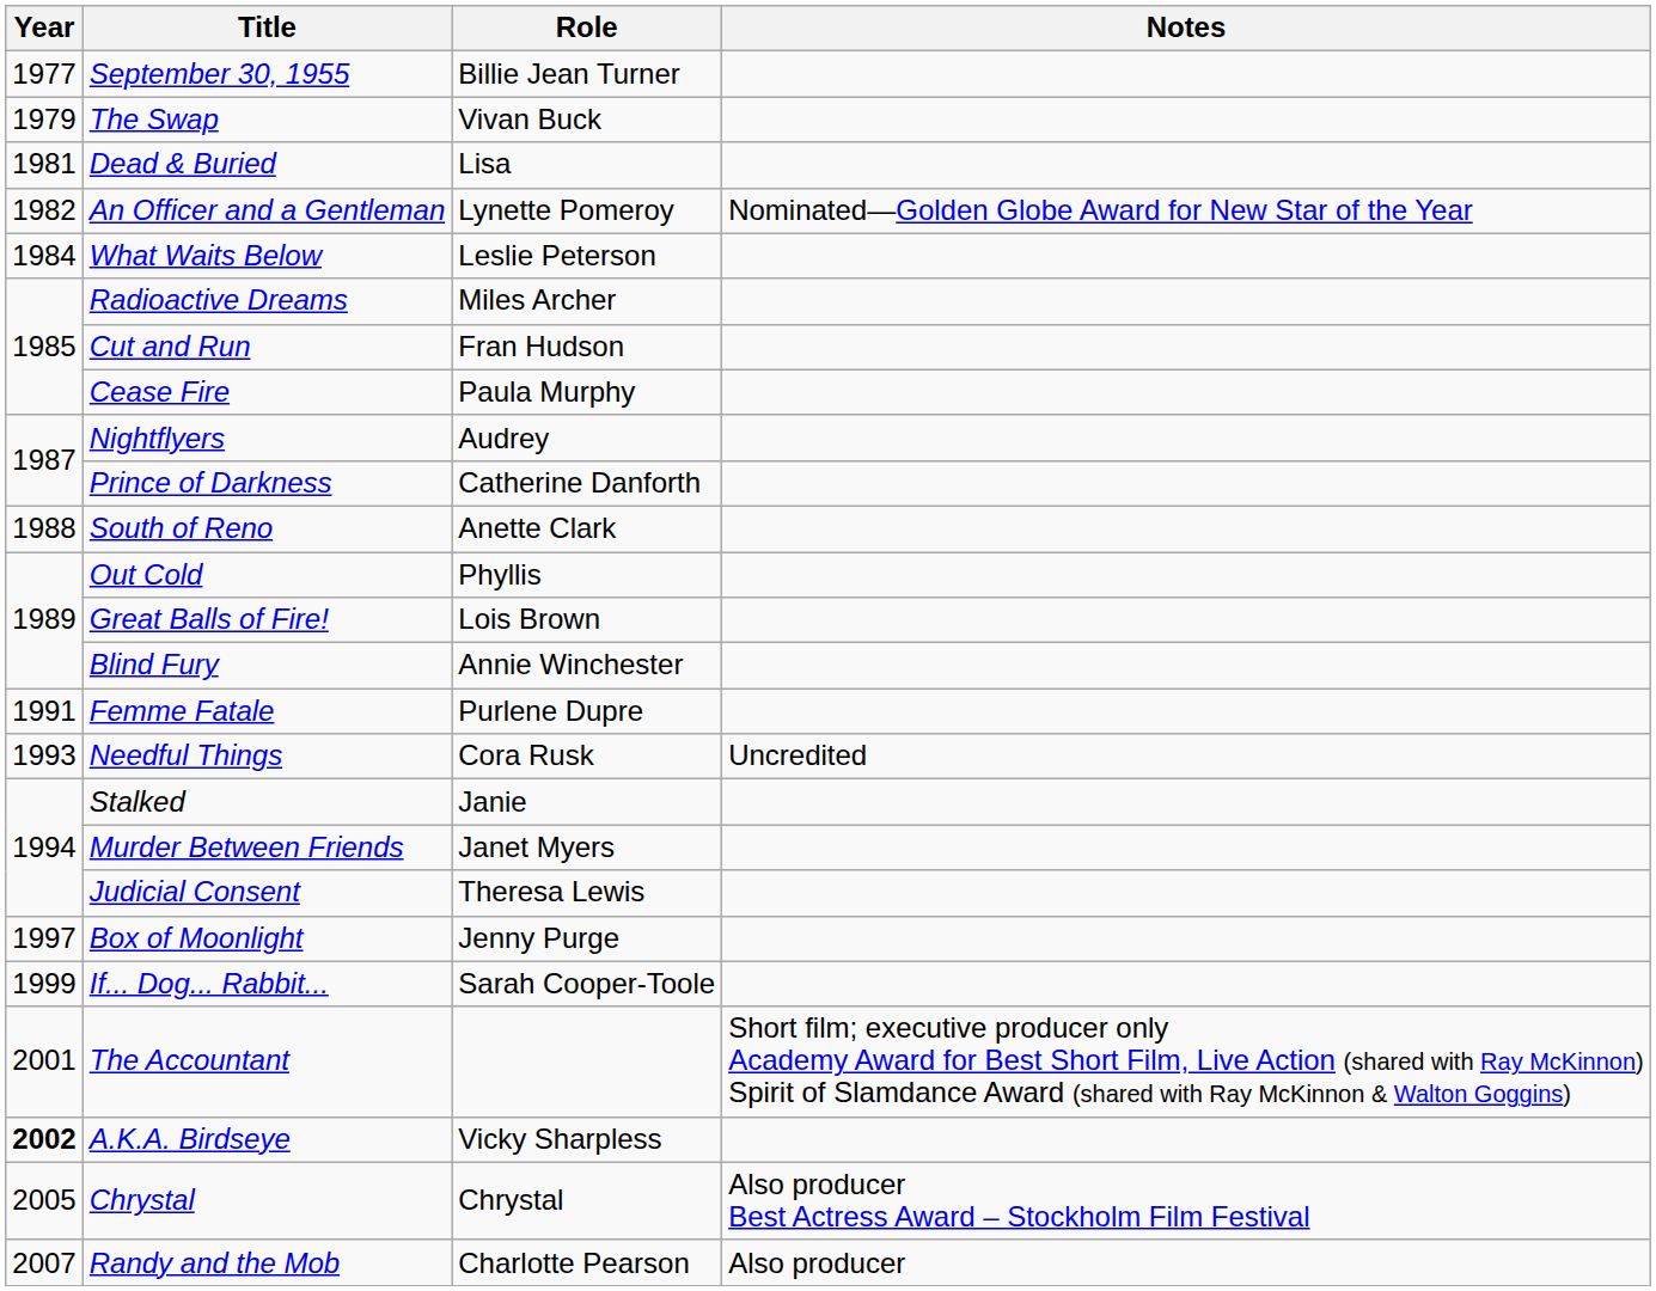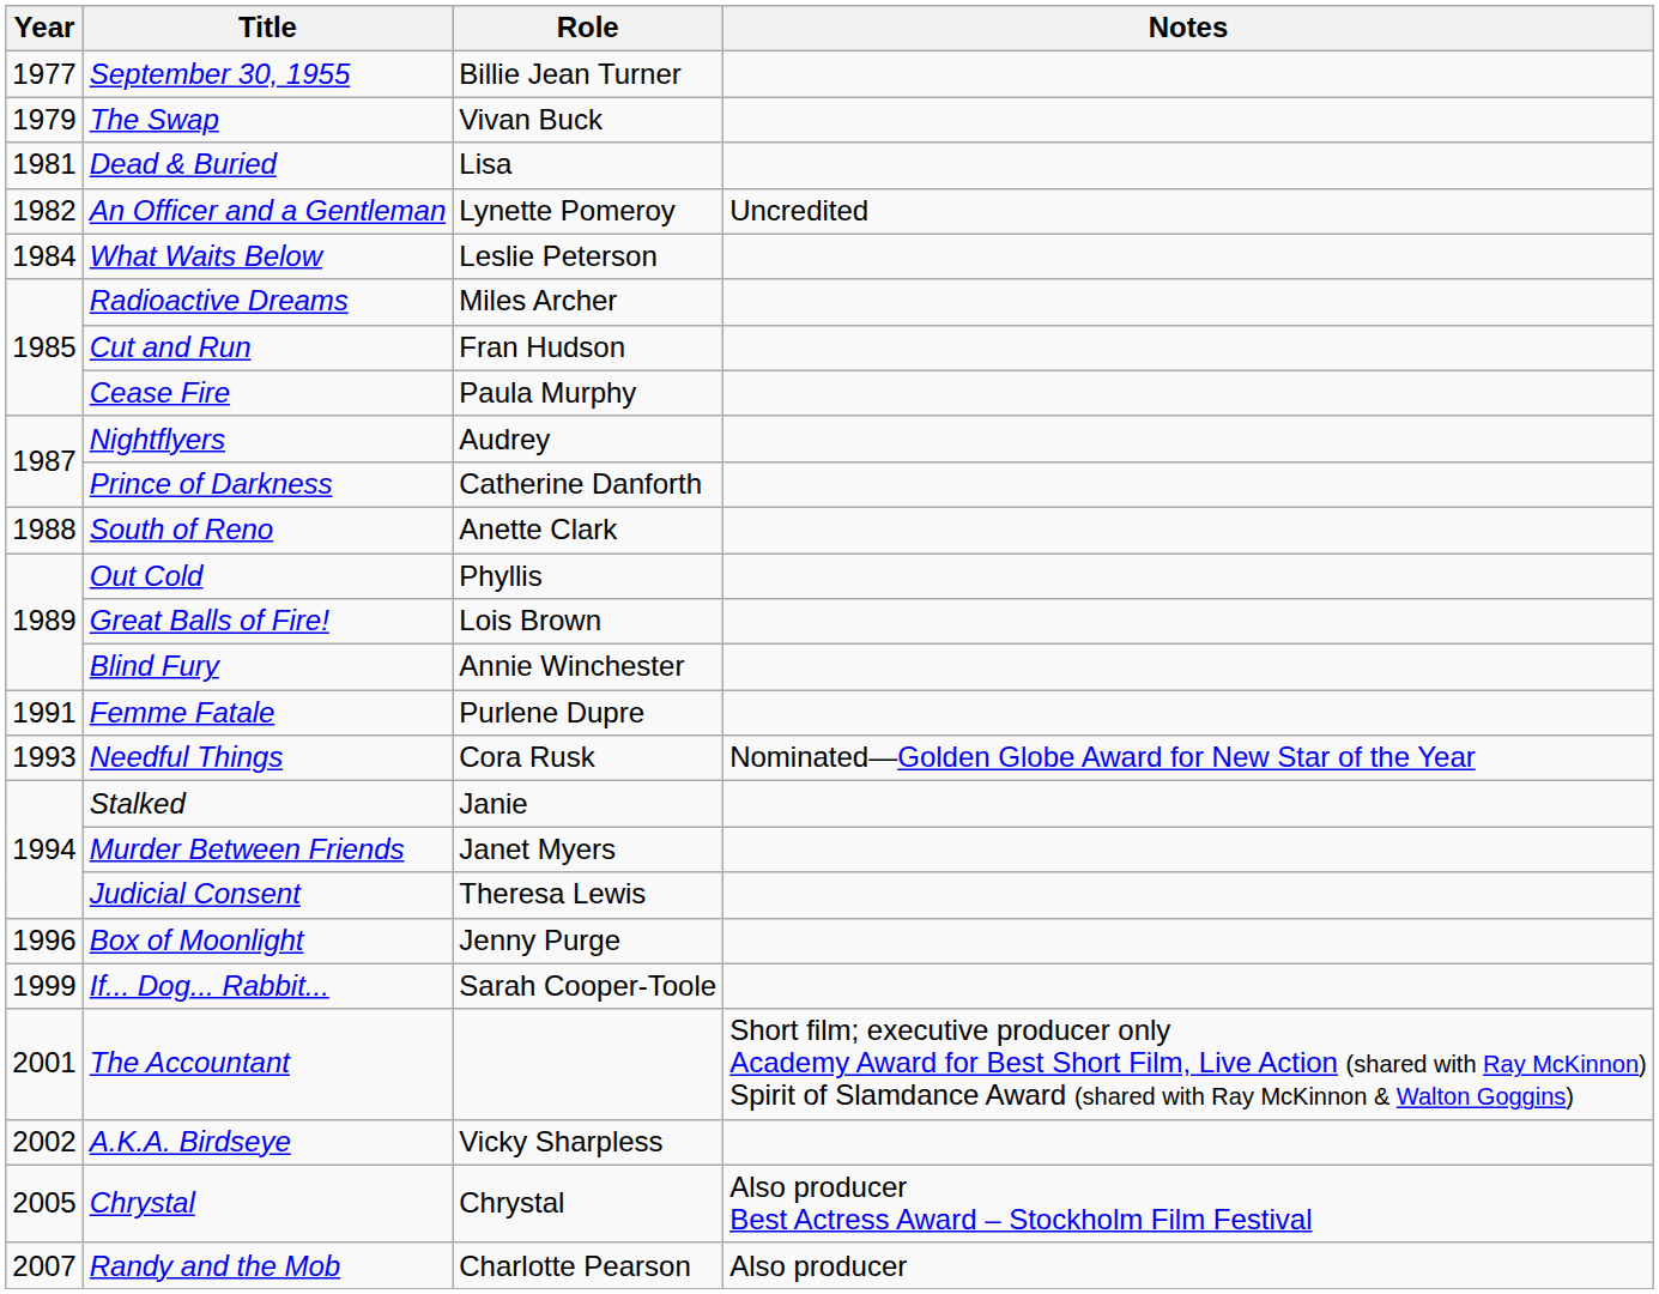An Officer and a Gentleman | Notes: Nominated—Golden Globe Award for New Star of the Year -> Uncredited
Needful Things | Notes: Uncredited -> Nominated—Golden Globe Award for New Star of the Year
Box of Moonlight | Year: 1997 -> 1996
A.K.A. Birdseye | Year: bold -> normal
